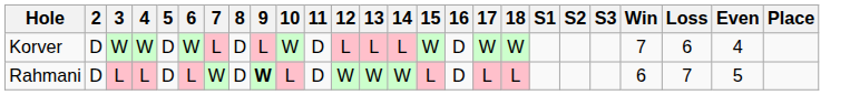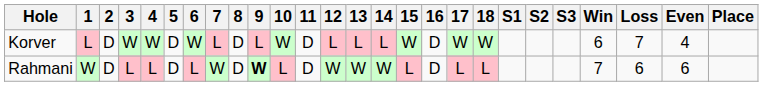+ column: 1 | L | W
Korver | Win: 7 -> 6
Korver | Loss: 6 -> 7
Rahmani | Win: 6 -> 7
Rahmani | Loss: 7 -> 6
Rahmani | Even: 5 -> 6
